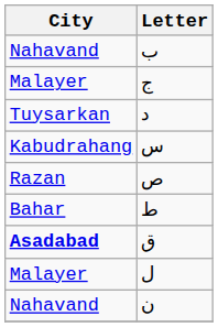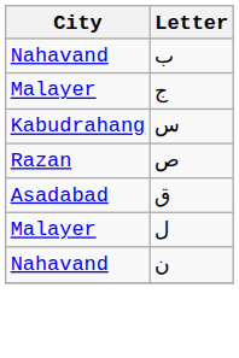- row: Tuysarkan | د
- row: Bahar | ط
ق | City: bold -> normal
